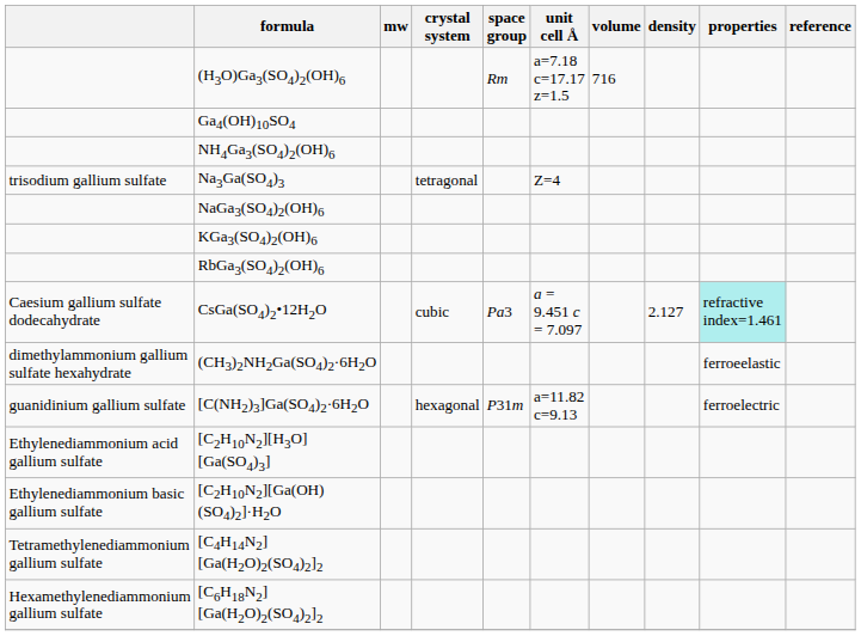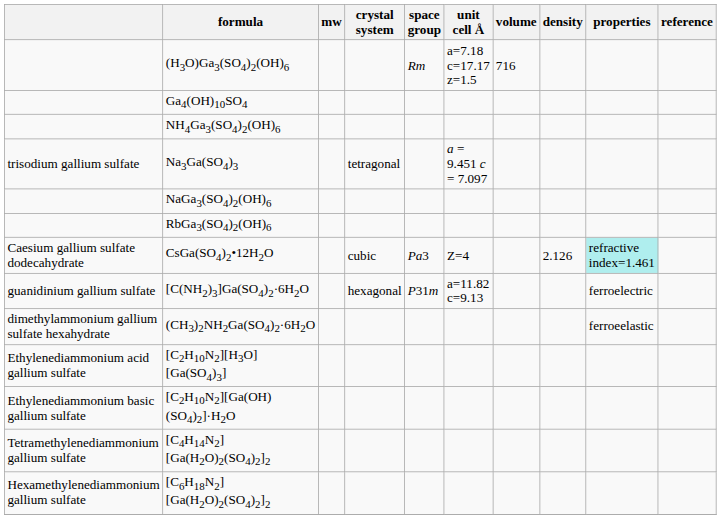Na3Ga(SO4)3 | unit cell Å: Z=4 -> a = 9.451 c = 7.097
- row: KGa3(SO4)2(OH)6
CsGa(SO4)2•12H2O | unit cell Å: a = 9.451 c = 7.097 -> Z=4
CsGa(SO4)2•12H2O | density: 2.127 -> 2.126
rows swapped: (CH3)2NH2Ga(SO4)2·6H2O <-> [C(NH2)3]Ga(SO4)2·6H2O
